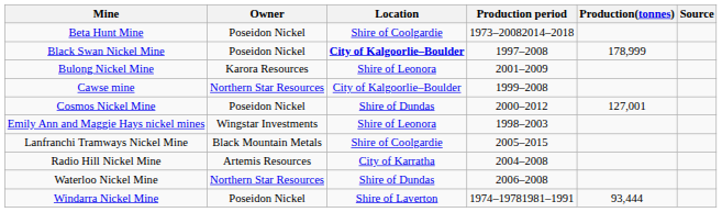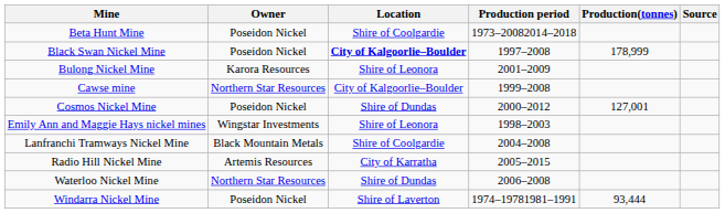Lanfranchi Tramways Nickel Mine | Production period: 2005–2015 -> 2004–2008
Radio Hill Nickel Mine | Production period: 2004–2008 -> 2005–2015
